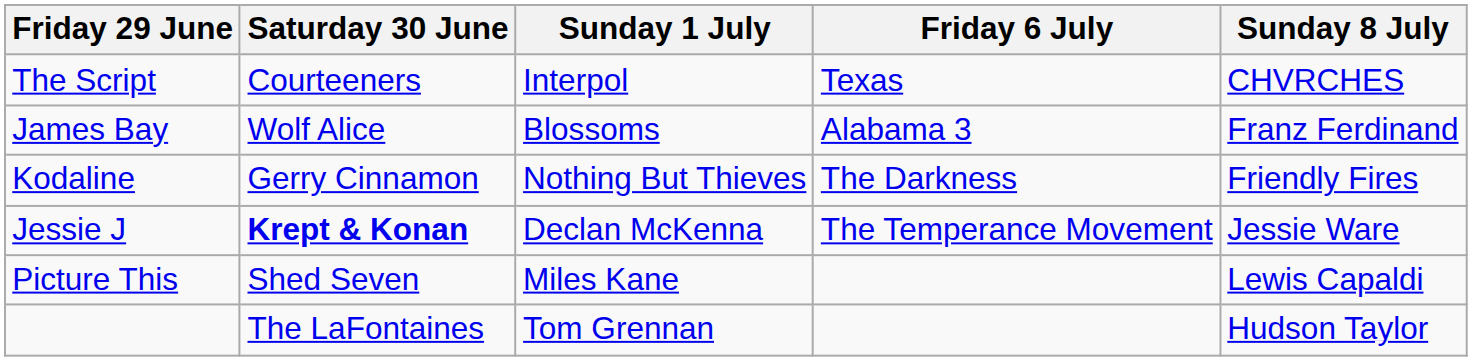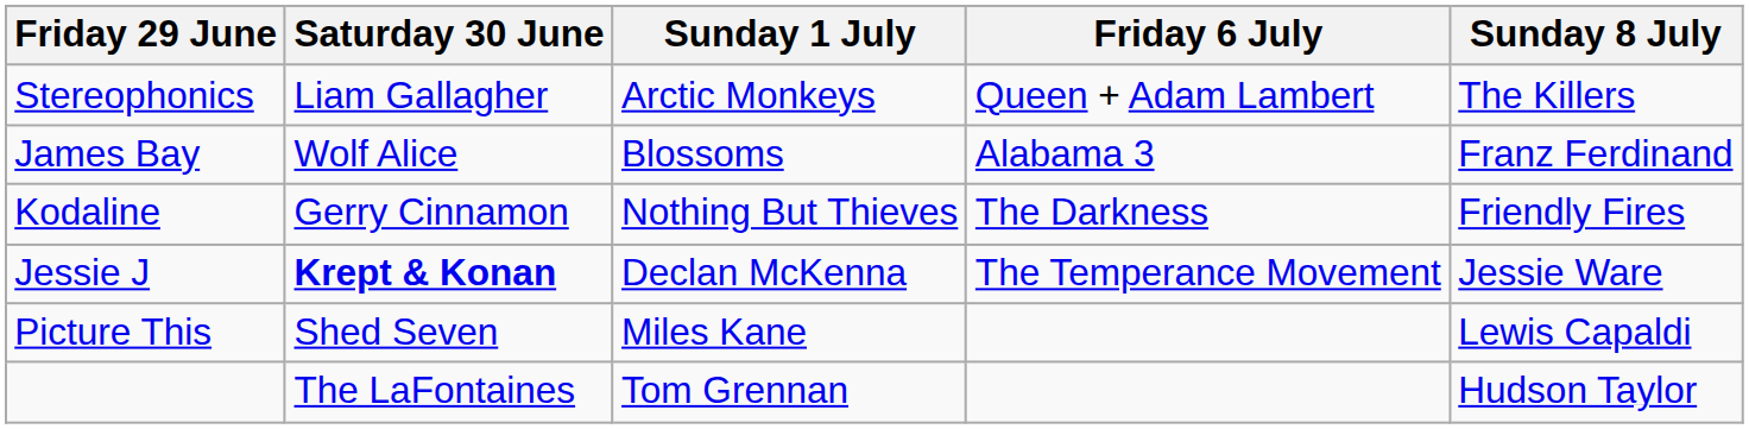+ row: Stereophonics | Liam Gallagher | Arctic Monkeys | Queen + Adam Lambert | The Killers
- row: The Script | Courteeners | Interpol | Texas | CHVRCHES
